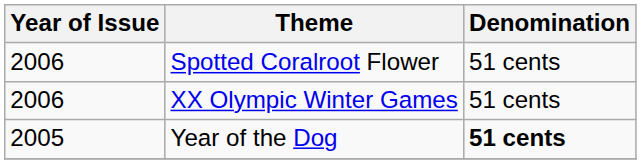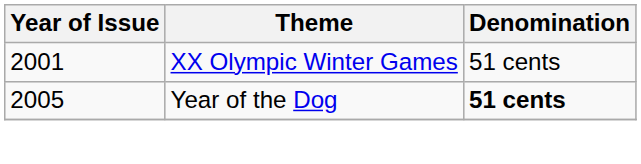- row: 2006 | Spotted Coralroot Flower | 51 cents
XX Olympic Winter Games | Year of Issue: 2006 -> 2001
